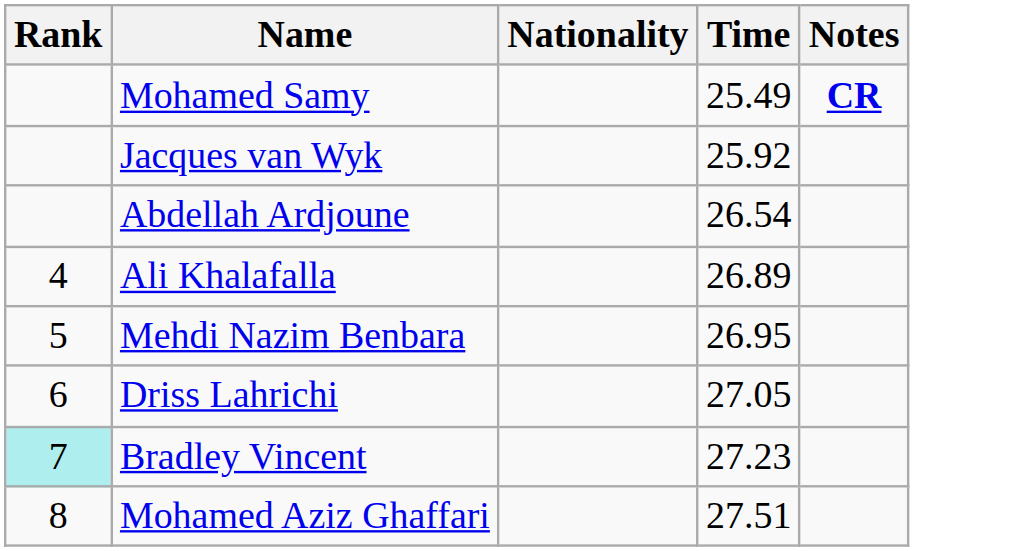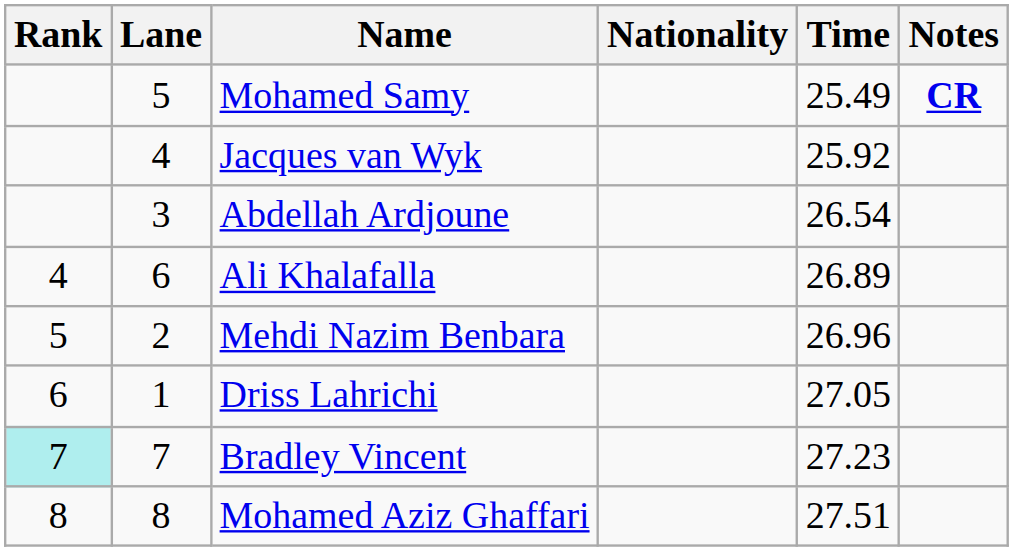+ column: Lane | 5 | 4 | 3 | 6 | 2 | 1 | 7 | 8
Mehdi Nazim Benbara | Time: 26.95 -> 26.96
